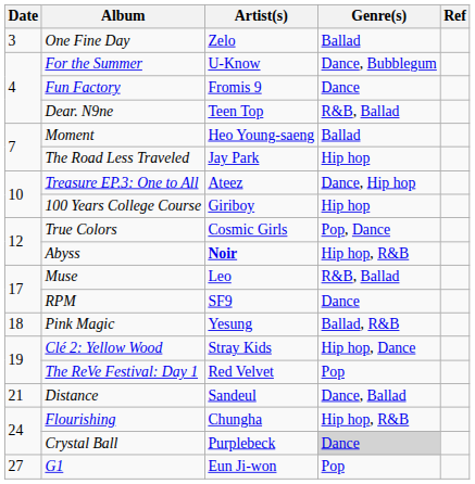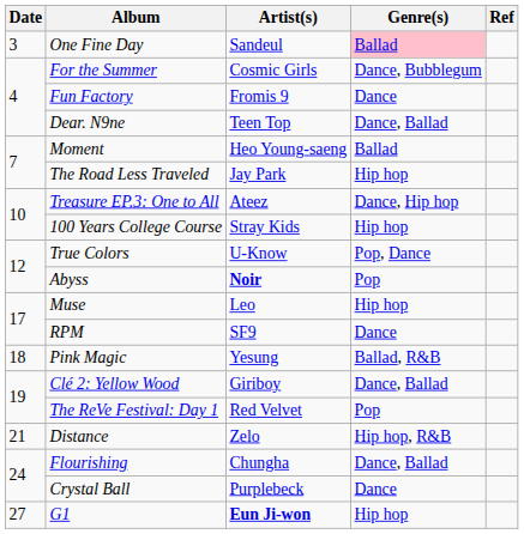One Fine Day | Artist(s): Zelo -> Sandeul
One Fine Day | Genre(s): no background -> pink background
For the Summer | Artist(s): U-Know -> Cosmic Girls
Dear. N9ne | Genre(s): R&B, Ballad -> Dance, Ballad
100 Years College Course | Artist(s): Giriboy -> Stray Kids
True Colors | Artist(s): Cosmic Girls -> U-Know
Abyss | Genre(s): Hip hop, R&B -> Pop
Muse | Genre(s): R&B, Ballad -> Hip hop
Clé 2: Yellow Wood | Artist(s): Stray Kids -> Giriboy
Clé 2: Yellow Wood | Genre(s): Hip hop, Dance -> Dance, Ballad
Distance | Artist(s): Sandeul -> Zelo
Distance | Genre(s): Dance, Ballad -> Hip hop, R&B
Flourishing | Genre(s): Hip hop, R&B -> Dance, Ballad
Crystal Ball | Genre(s): lightgrey background -> no background
G1 | Artist(s): normal -> bold
G1 | Genre(s): Pop -> Hip hop
